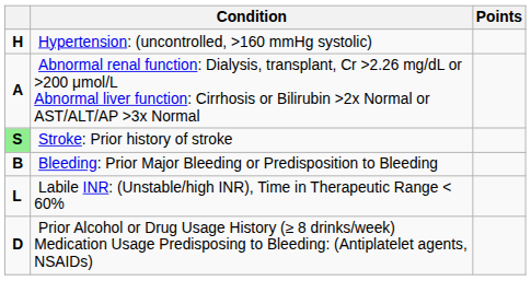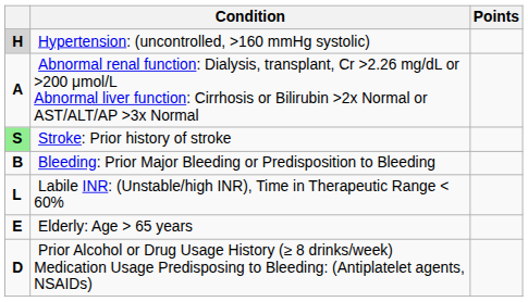Hypertension: (uncontrolled, >160 mmHg systolic) | column 1: no background -> lightgrey background
+ row: E | Elderly: Age > 65 years
